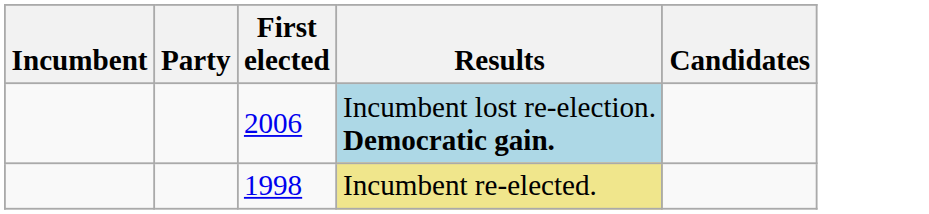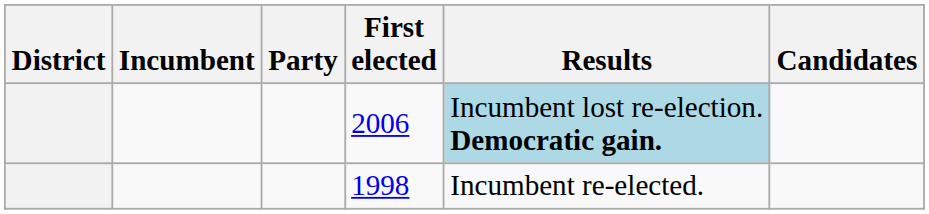+ column: District
1998 | Results: khaki background -> no background
